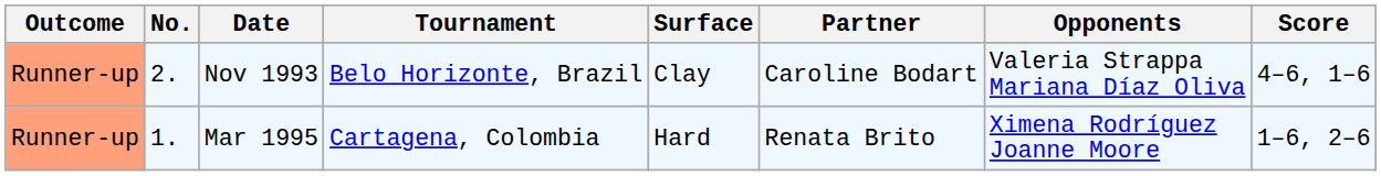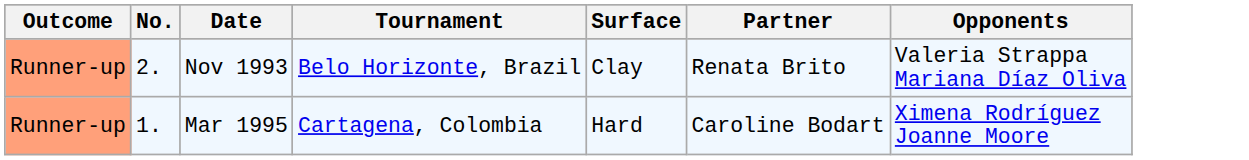- column: Score | 4–6, 1–6 | 1–6, 2–6
Nov 1993 | Partner: Caroline Bodart -> Renata Brito
Mar 1995 | Partner: Renata Brito -> Caroline Bodart
